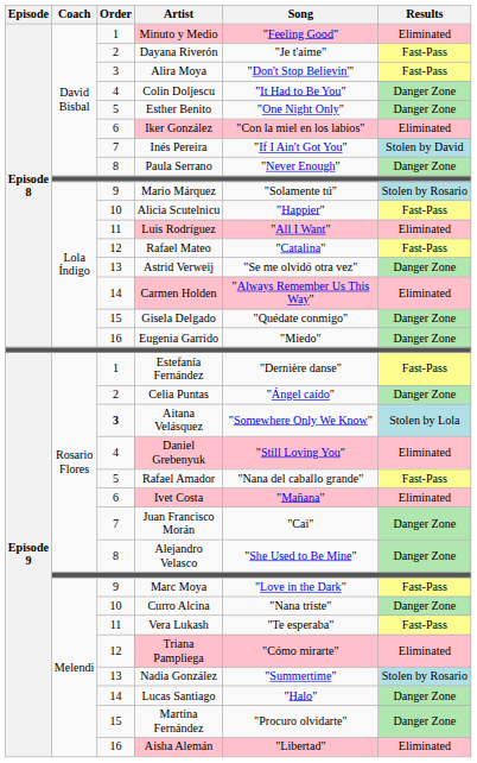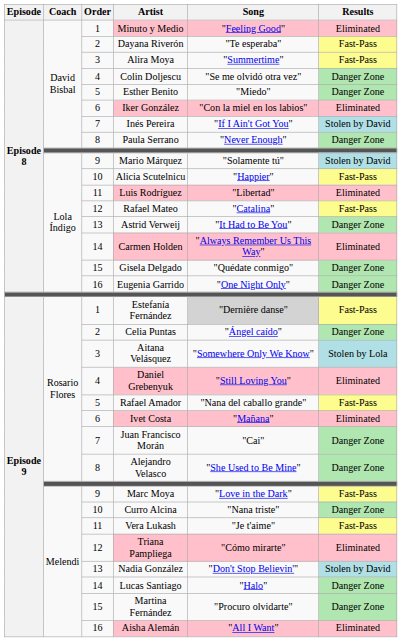Dayana Riverón | Song: "Je t'aime" -> "Te esperaba"
Alira Moya | Song: "Don't Stop Believin'" -> "Summertime"
Colin Doljescu | Song: "It Had to Be You" -> "Se me olvidó otra vez"
Esther Benito | Song: "One Night Only" -> "Miedo"
Mario Márquez | Results: Stolen by Rosario -> Stolen by David
Luis Rodríguez | Song: "All I Want" -> "Libertad"
Astrid Verweij | Song: "Se me olvidó otra vez" -> "It Had to Be You"
Eugenia Garrido | Song: "Miedo" -> "One Night Only"
Estefanía Fernández | Song: no background -> lightgrey background
Aitana Velásquez | Order: bold -> normal
Vera Lukash | Song: "Te esperaba" -> "Je t'aime"
Nadia González | Song: "Summertime" -> "Don't Stop Believin'"
Nadia González | Results: Stolen by Rosario -> Stolen by David
Aisha Alemán | Song: "Libertad" -> "All I Want"
